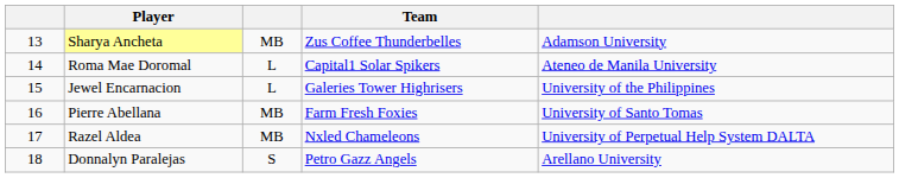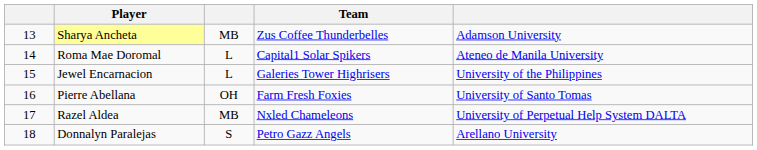Pierre Abellana | column 3: MB -> OH
